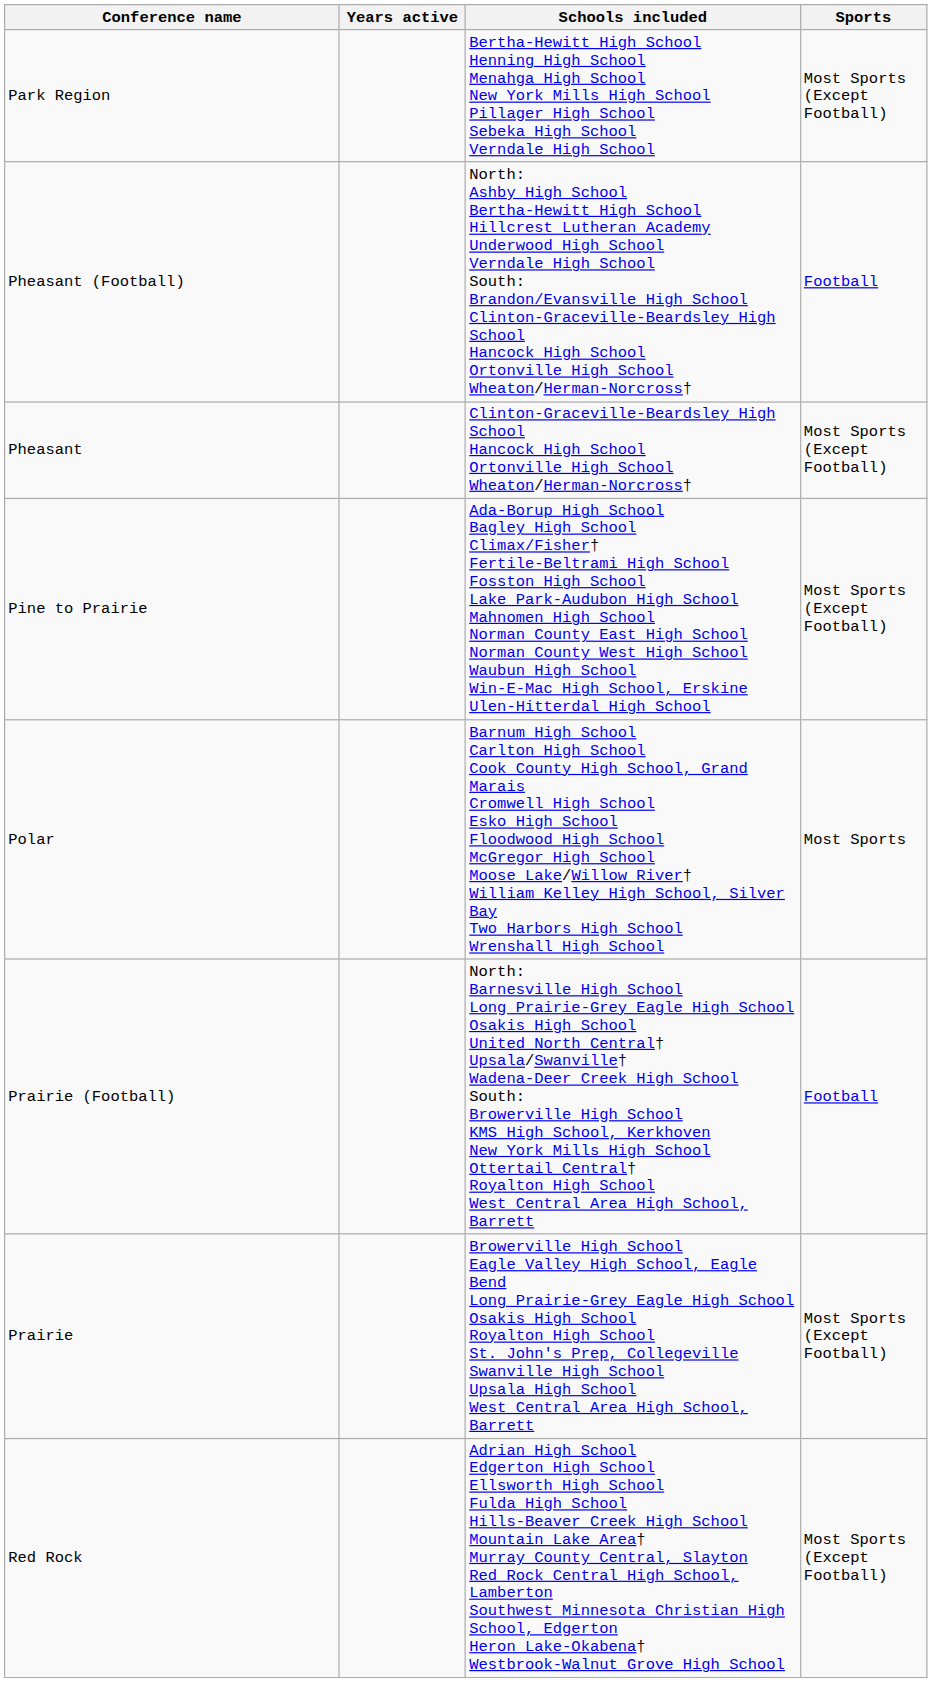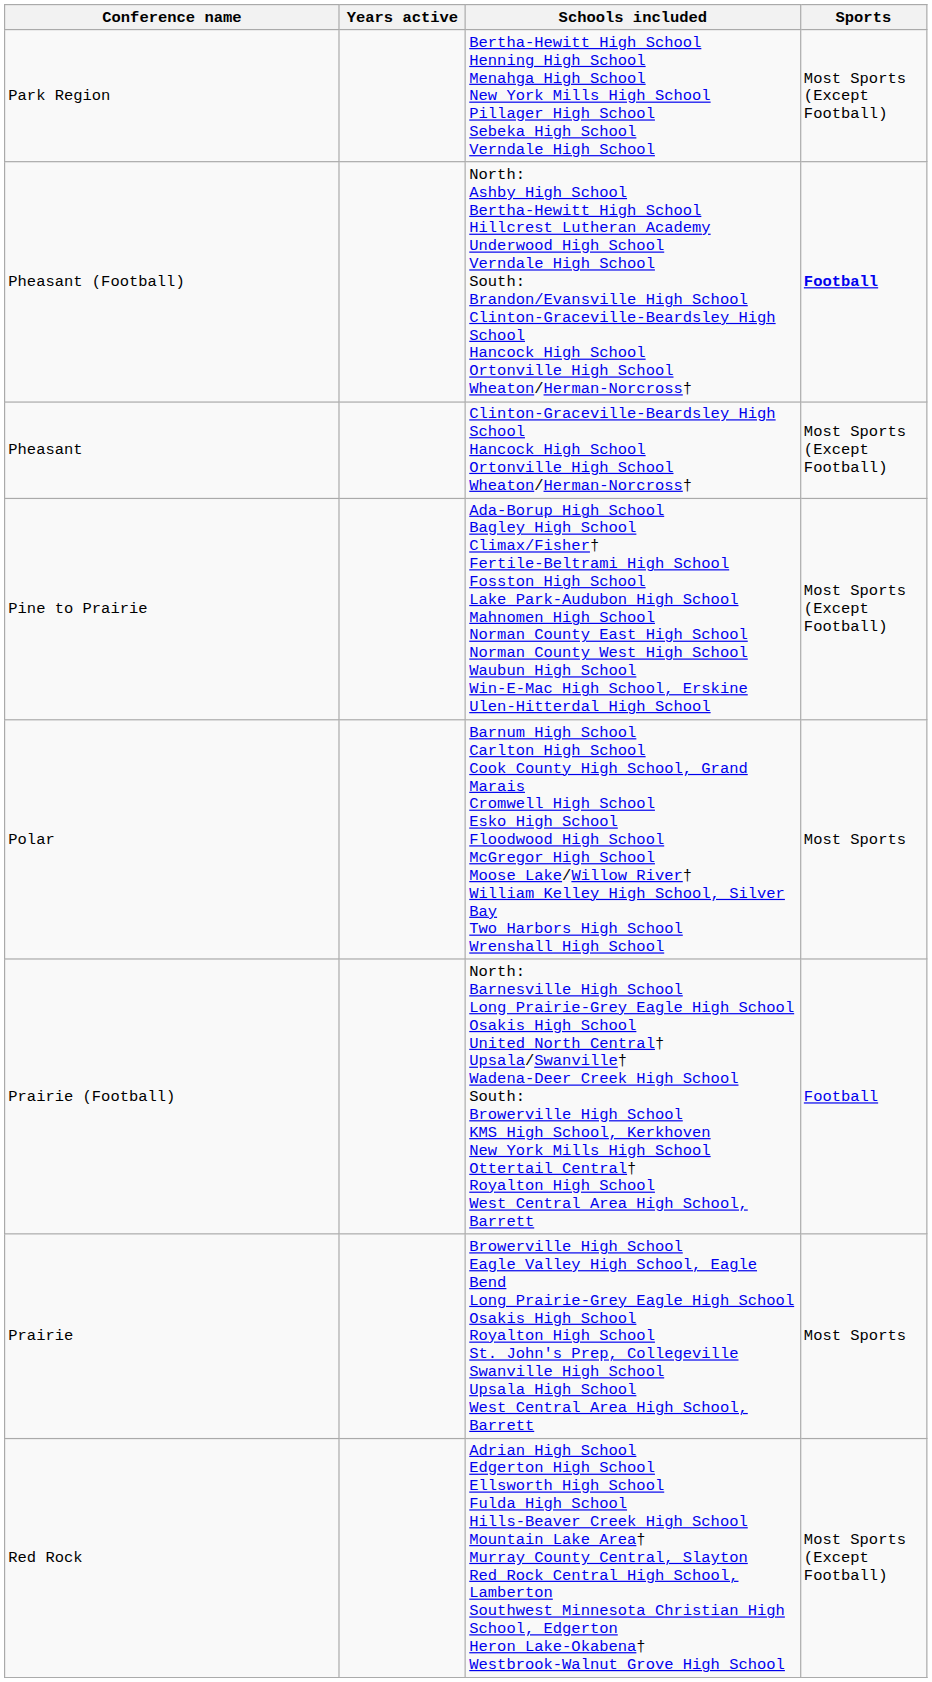Pheasant (Football) | Sports: normal -> bold
Prairie | Sports: Most Sports (Except Football) -> Most Sports
